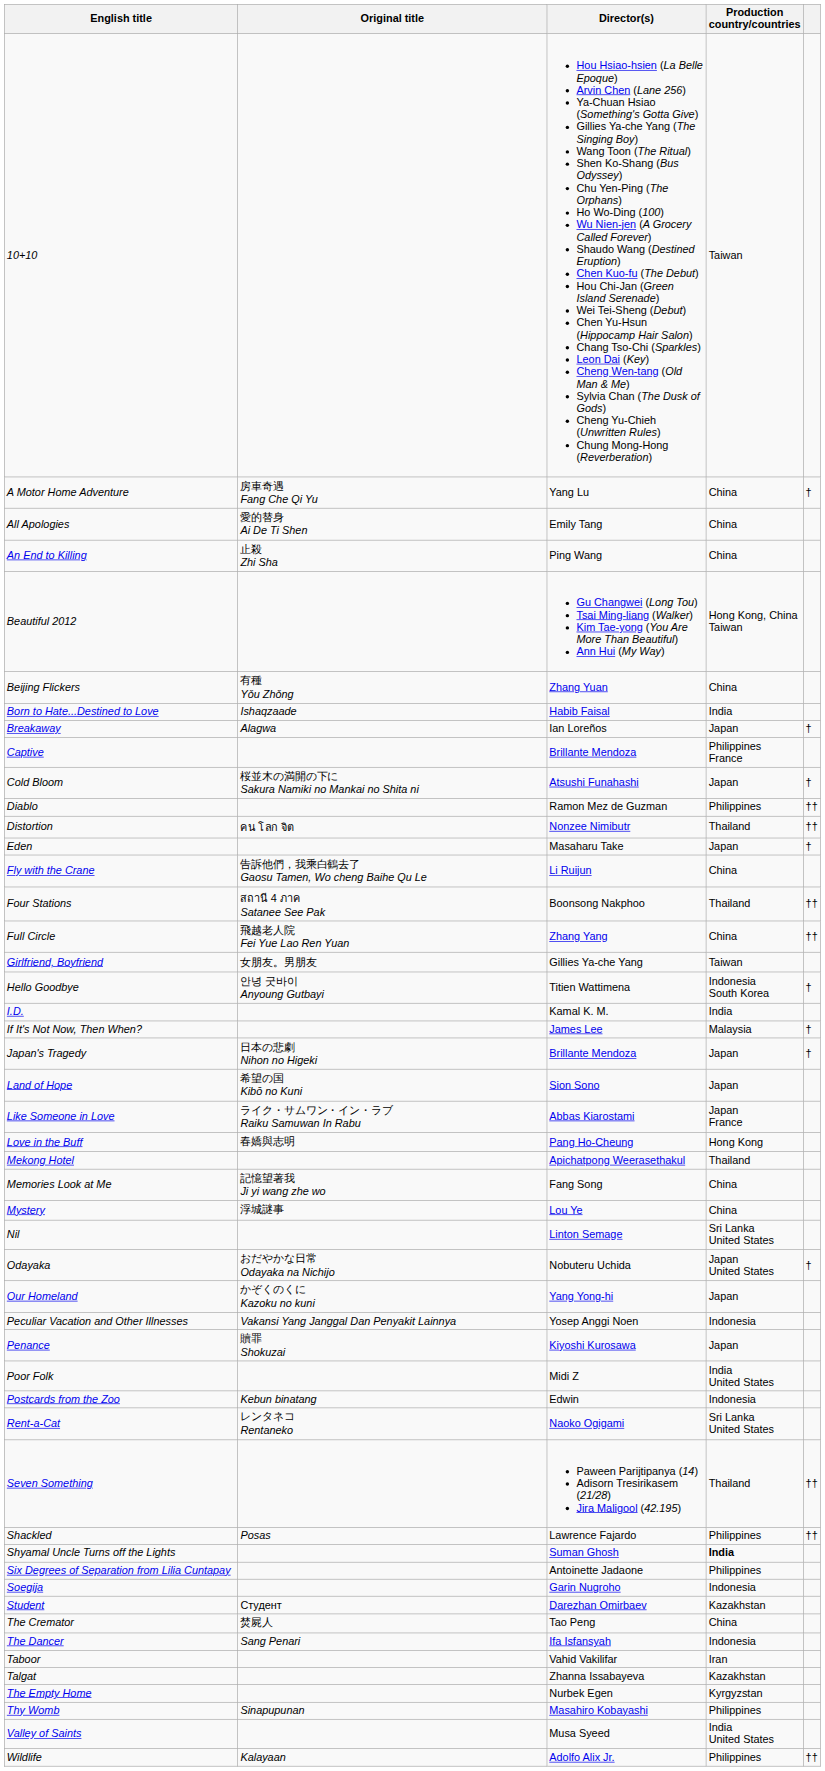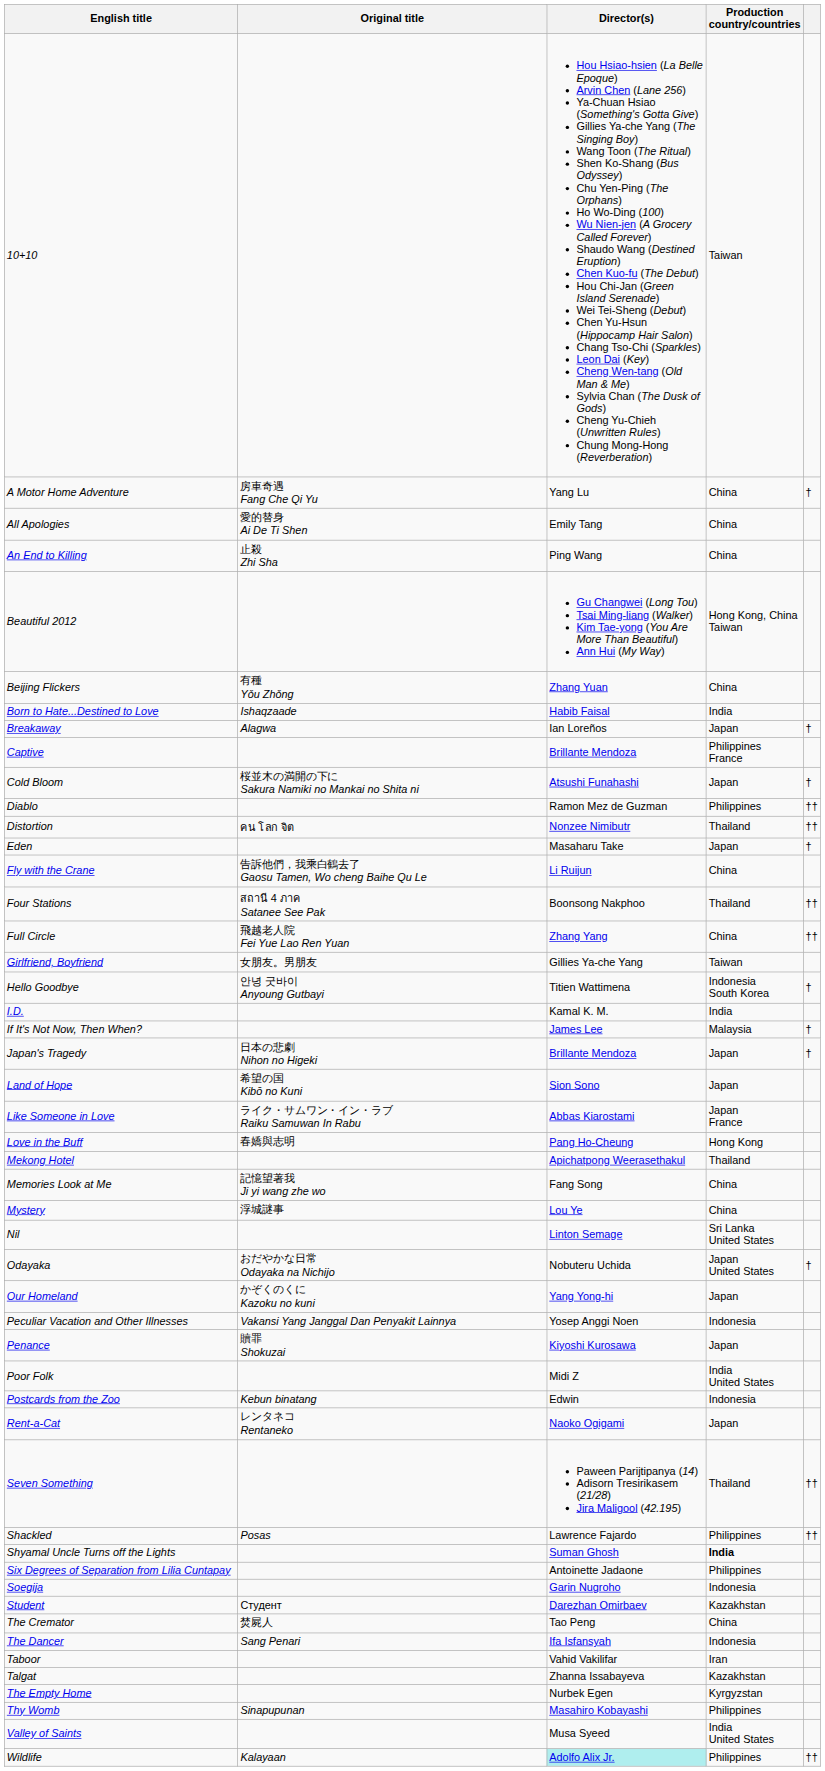Rent-a-Cat | Production country/countries: Sri Lanka United States -> Japan
Wildlife | Director(s): no background -> paleturquoise background
